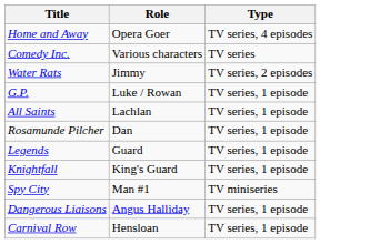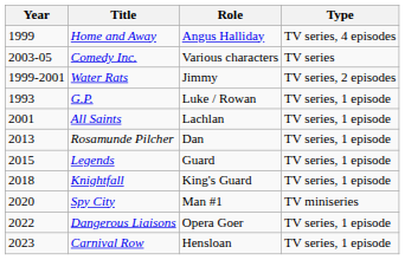+ column: Year | 1999 | 2003-05 | 1999-2001 | 1993 | 2001 | 2013 | 2015 | 2018 | 2020 | 2022 | 2023
Home and Away | Role: Opera Goer -> Angus Halliday
Dangerous Liaisons | Role: Angus Halliday -> Opera Goer
